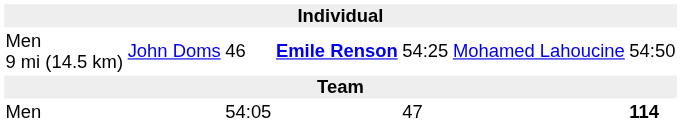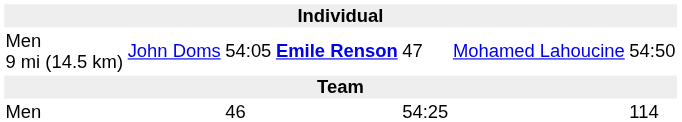Men 9 mi (14.5 km) | column 3: 46 -> 54:05
Men 9 mi (14.5 km) | column 5: 54:25 -> 47
Men | column 3: 54:05 -> 46
Men | column 5: 47 -> 54:25
Men | column 7: bold -> normal
